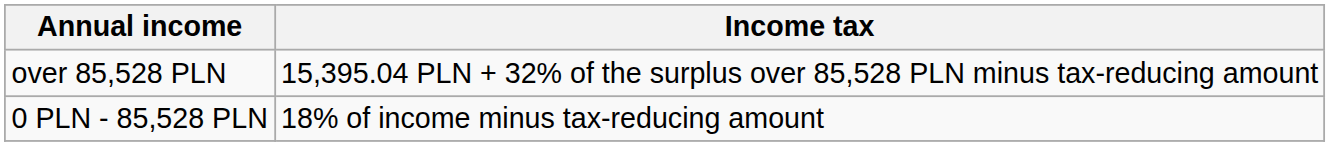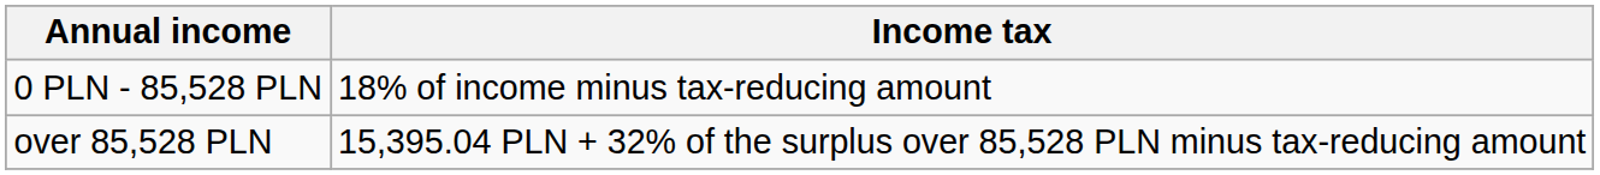rows swapped: 0 PLN - 85,528 PLN <-> over 85,528 PLN
